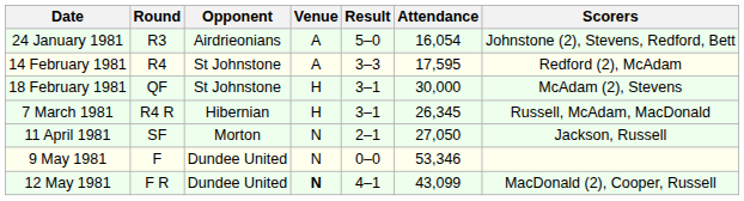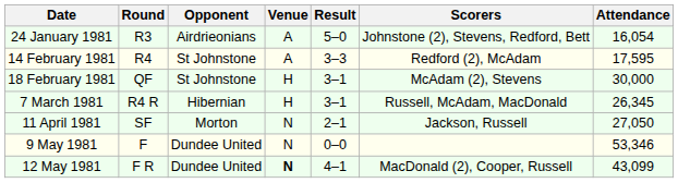columns swapped: Attendance <-> Scorers
